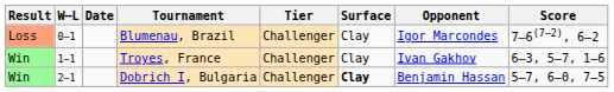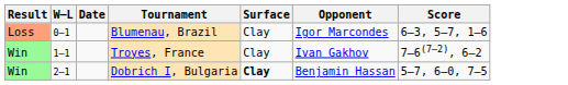- column: Tier | Challenger | Challenger | Challenger
Blumenau, Brazil | Score: 7–6(7–2), 6–2 -> 6–3, 5–7, 1–6
Troyes, France | Score: 6–3, 5–7, 1–6 -> 7–6(7–2), 6–2
